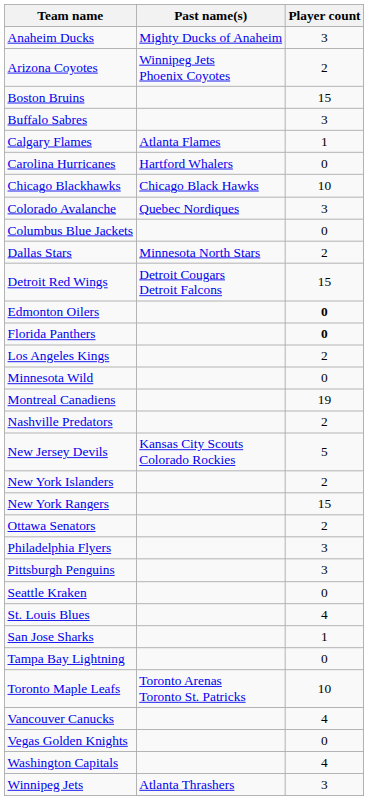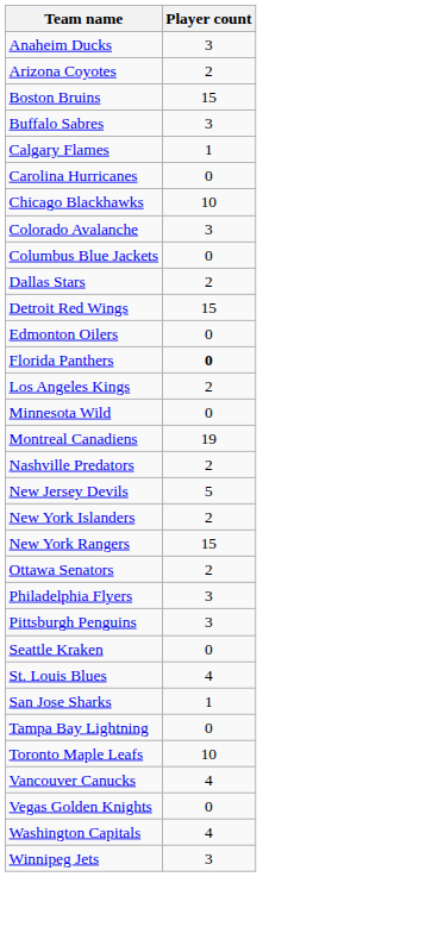- column: Past name(s) | Mighty Ducks of Anaheim | Winnipeg Jets Phoenix Coyotes | Atlanta Flames | Hartford Whalers | Chicago Black Hawks | Quebec Nordiques | Minnesota North Stars | Detroit Cougars Detroit Falcons | Kansas City Scouts Colorado Rockies | Toronto Arenas Toronto St. Patricks | Atlanta Thrashers
Edmonton Oilers | Player count: bold -> normal
